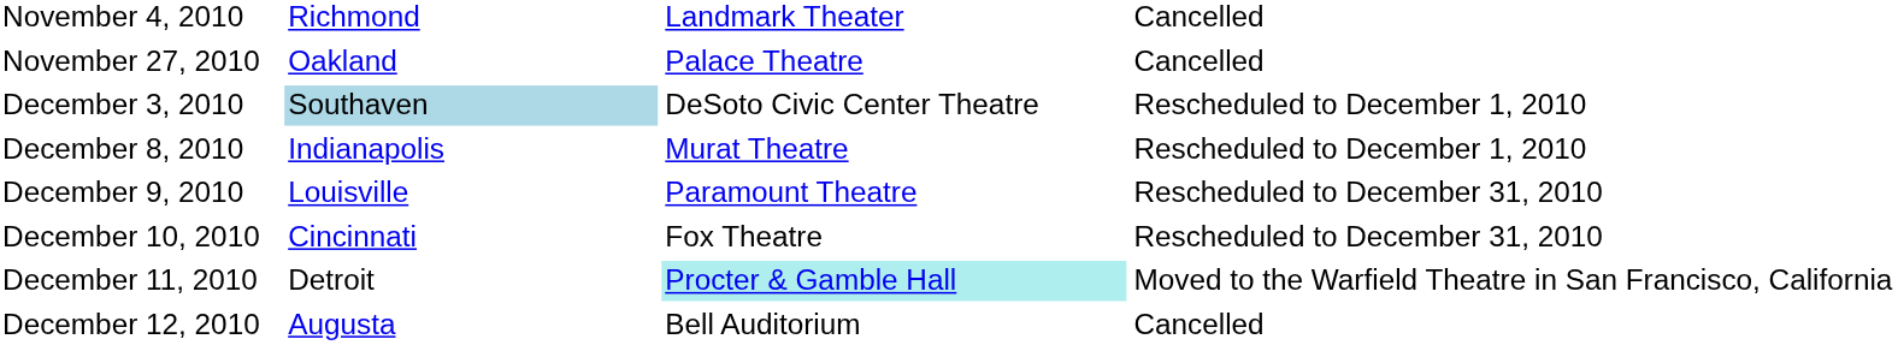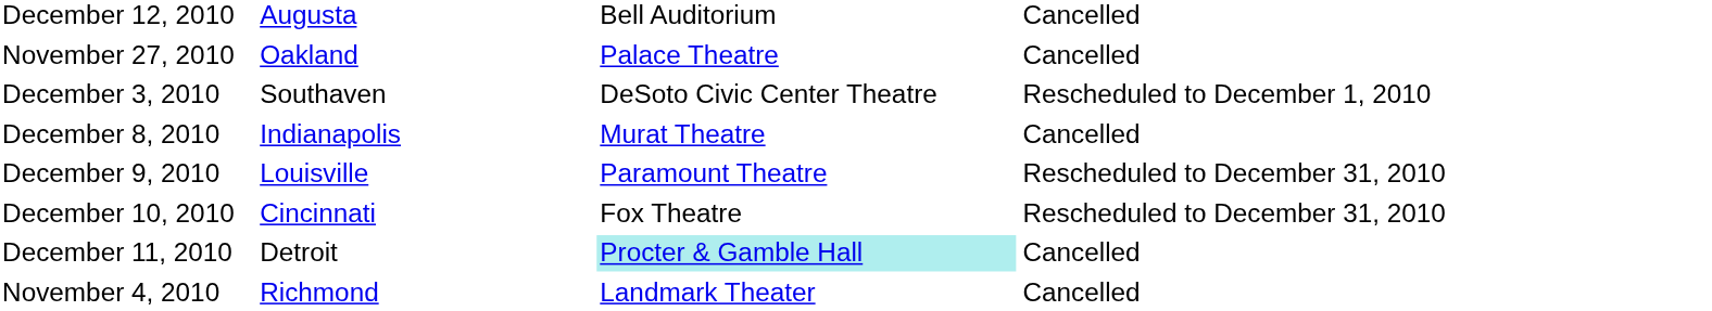rows swapped: November 4, 2010 <-> December 12, 2010
December 3, 2010 | column 2: lightblue background -> no background
December 8, 2010 | column 4: Rescheduled to December 1, 2010 -> Cancelled
December 11, 2010 | column 4: Moved to the Warfield Theatre in San Francisco, California -> Cancelled
